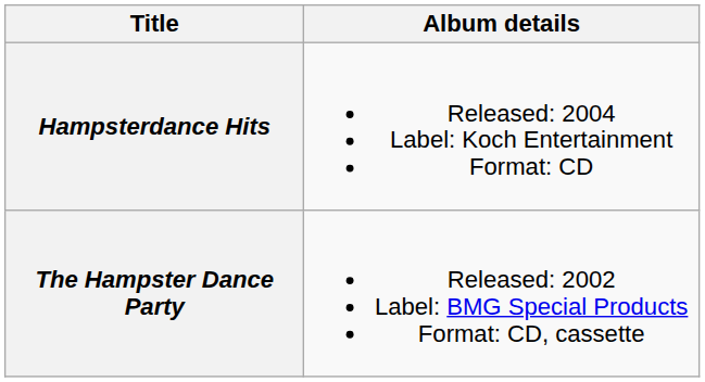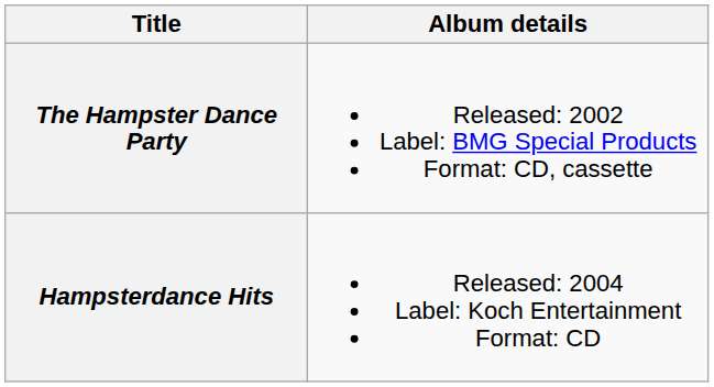rows swapped: The Hampster Dance Party <-> Hampsterdance Hits
